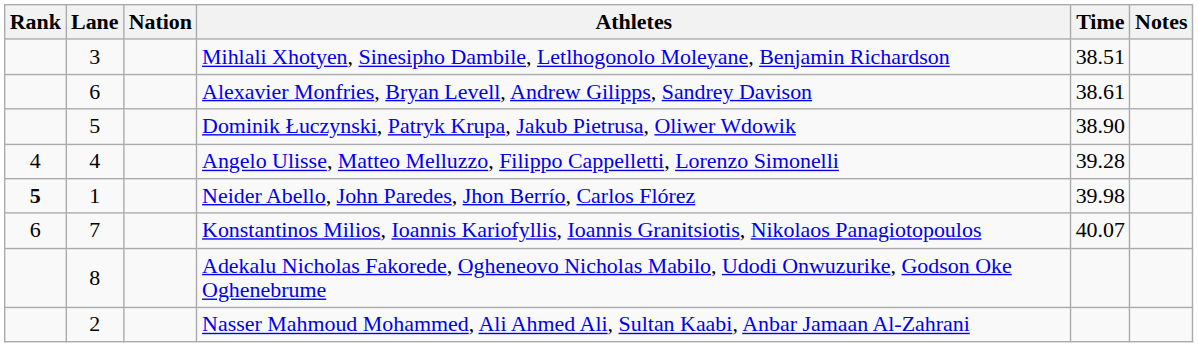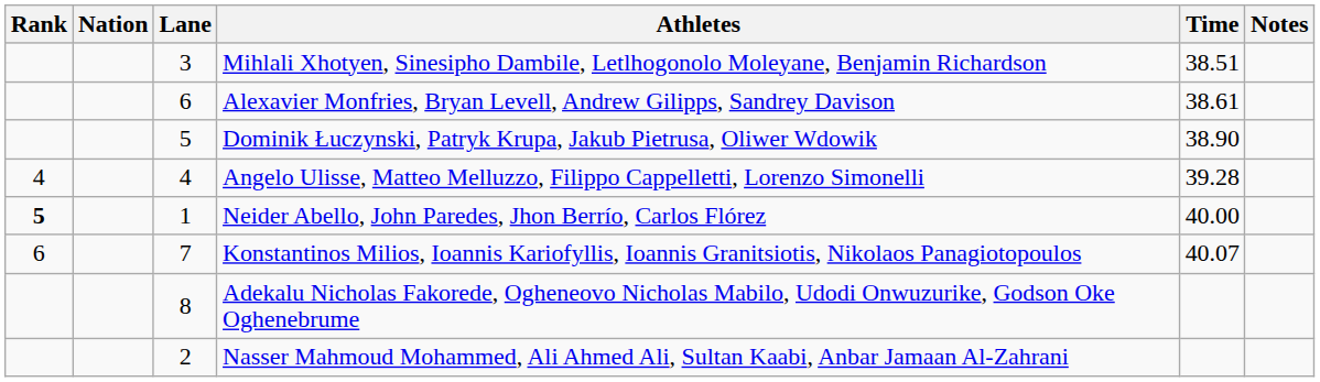columns swapped: Lane <-> Nation
Neider Abello, John Paredes, Jhon Berrío, Carlos Flórez | Time: 39.98 -> 40.00
